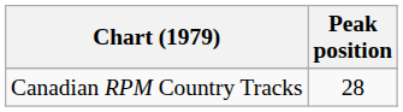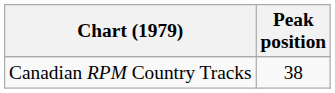Canadian RPM Country Tracks | Peak position: 28 -> 38
